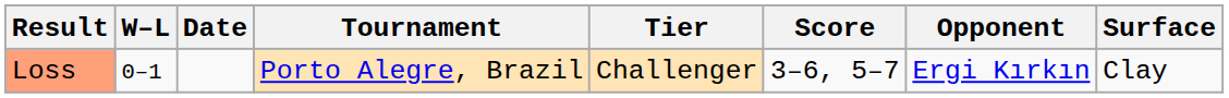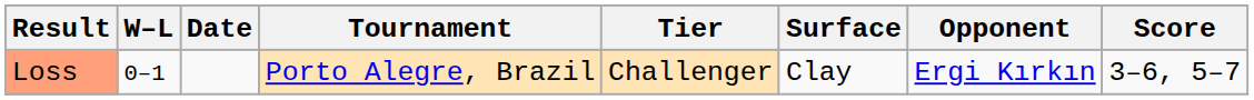columns swapped: Surface <-> Score
